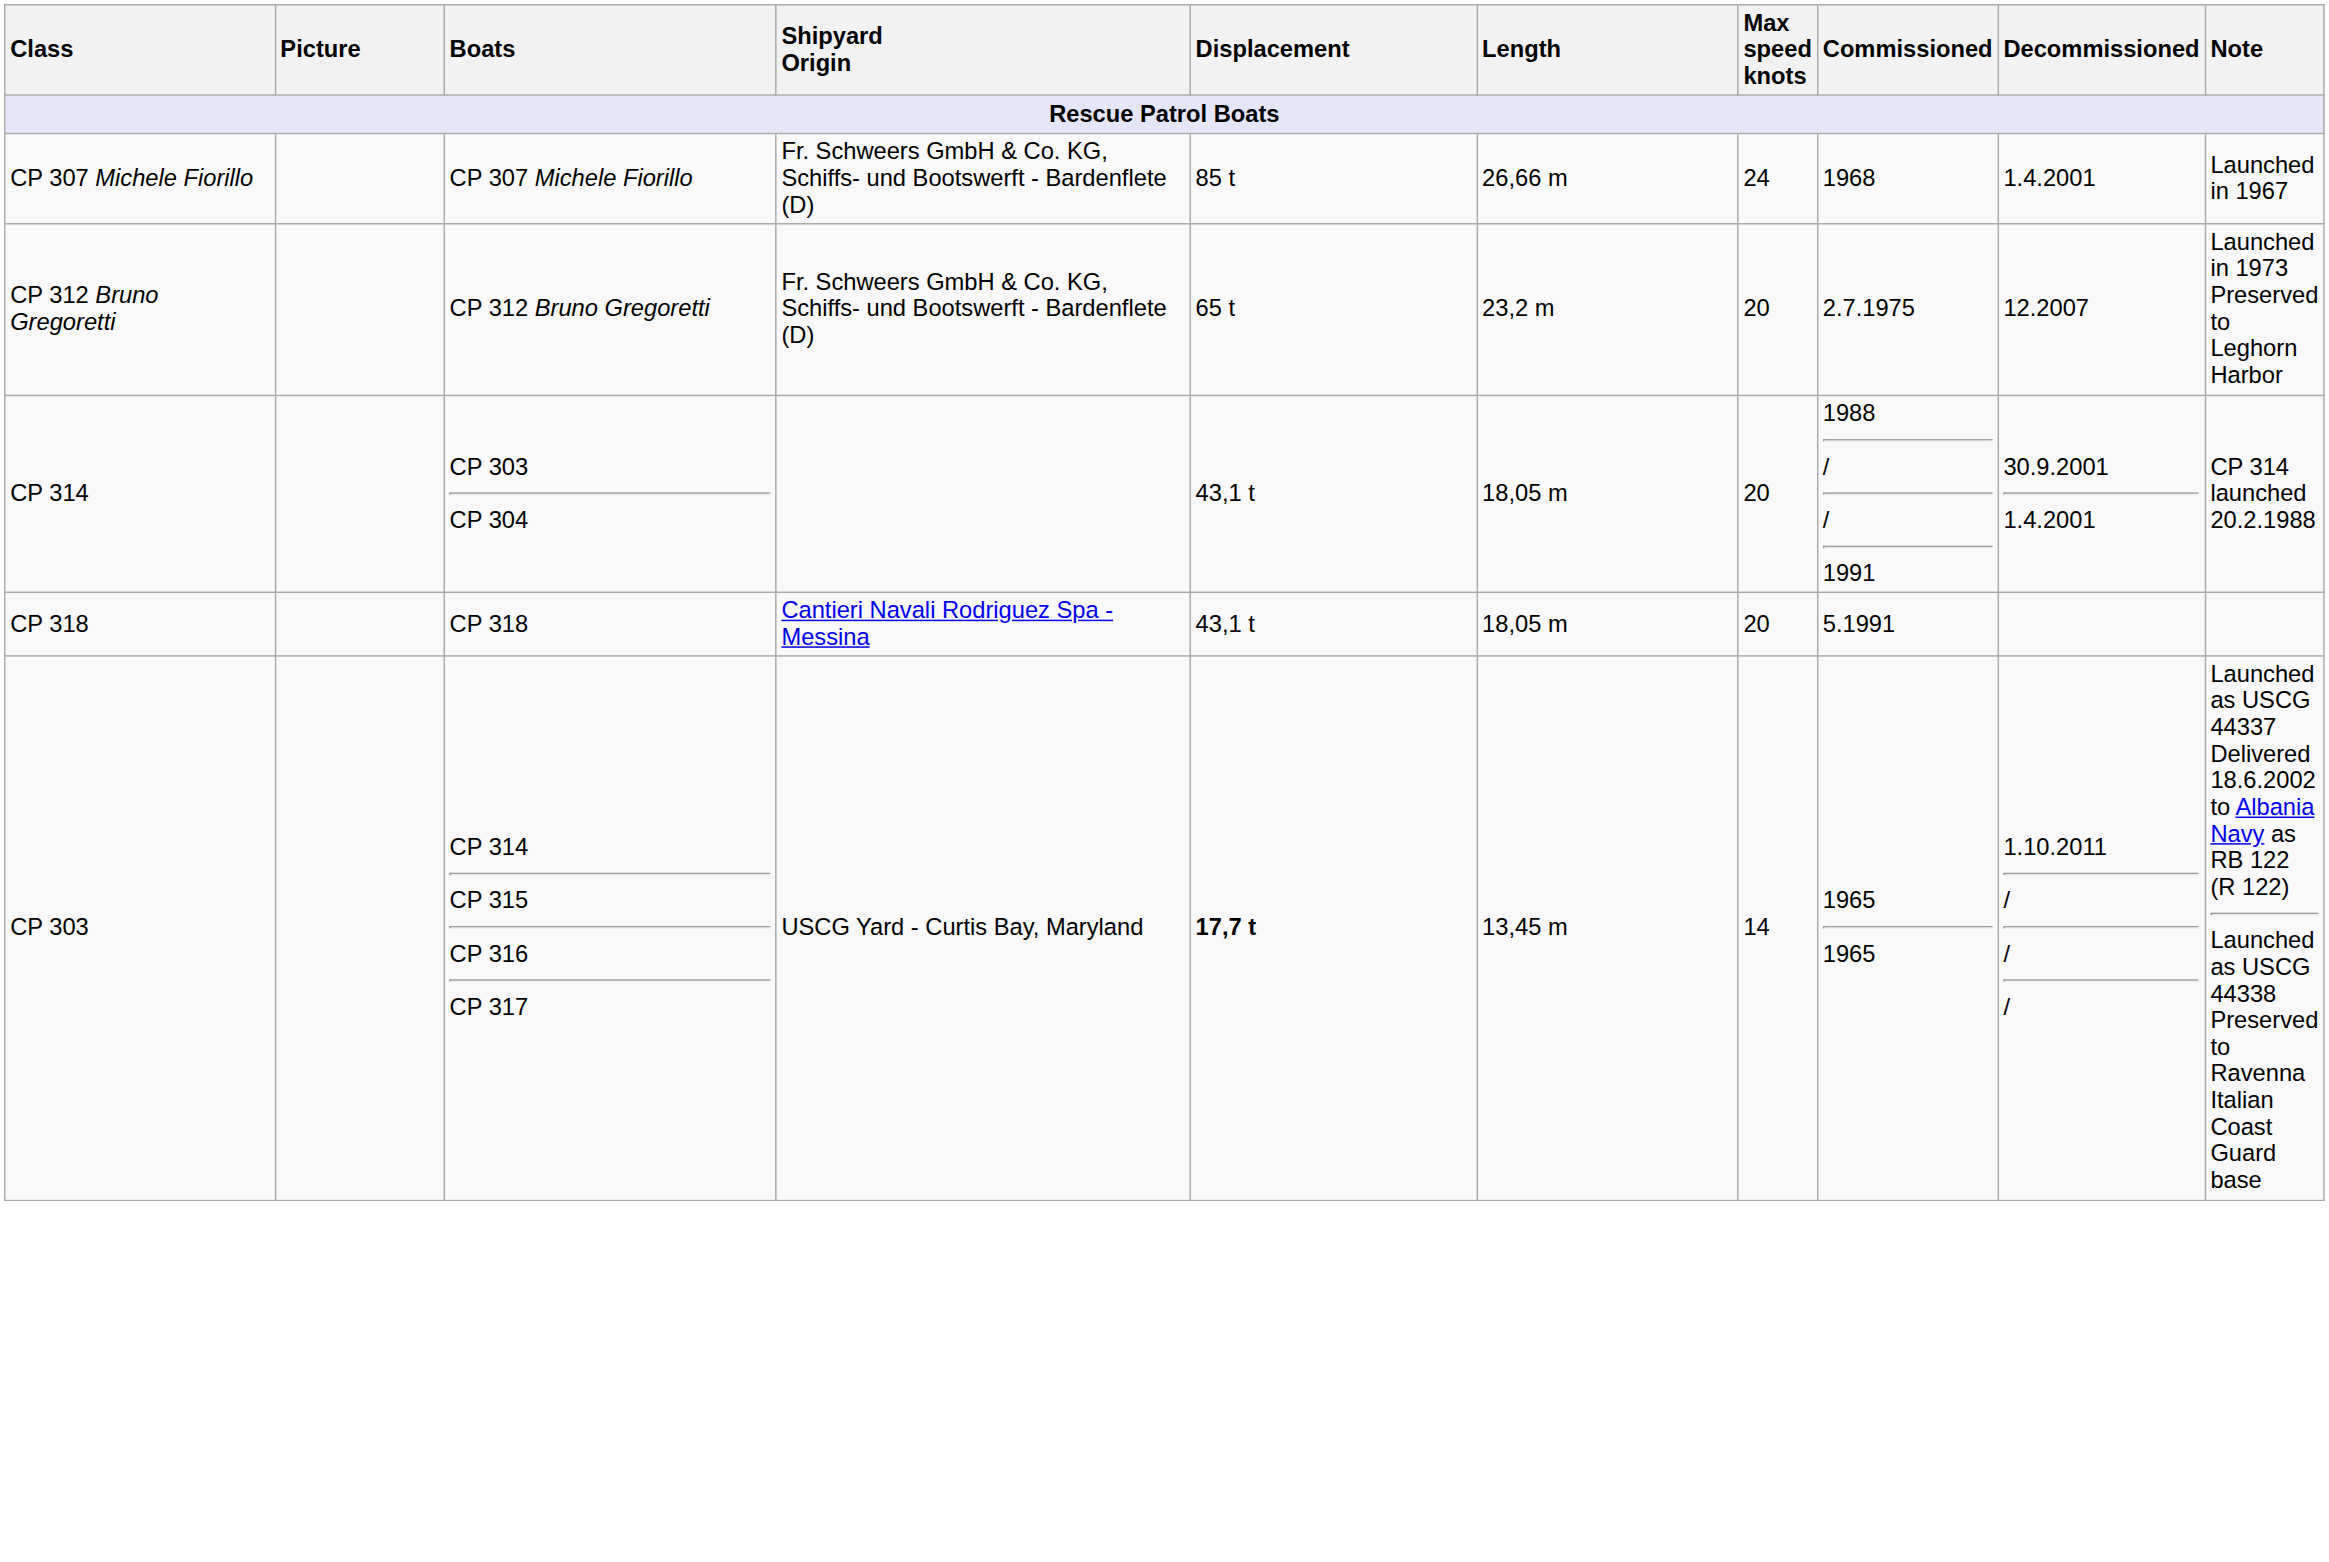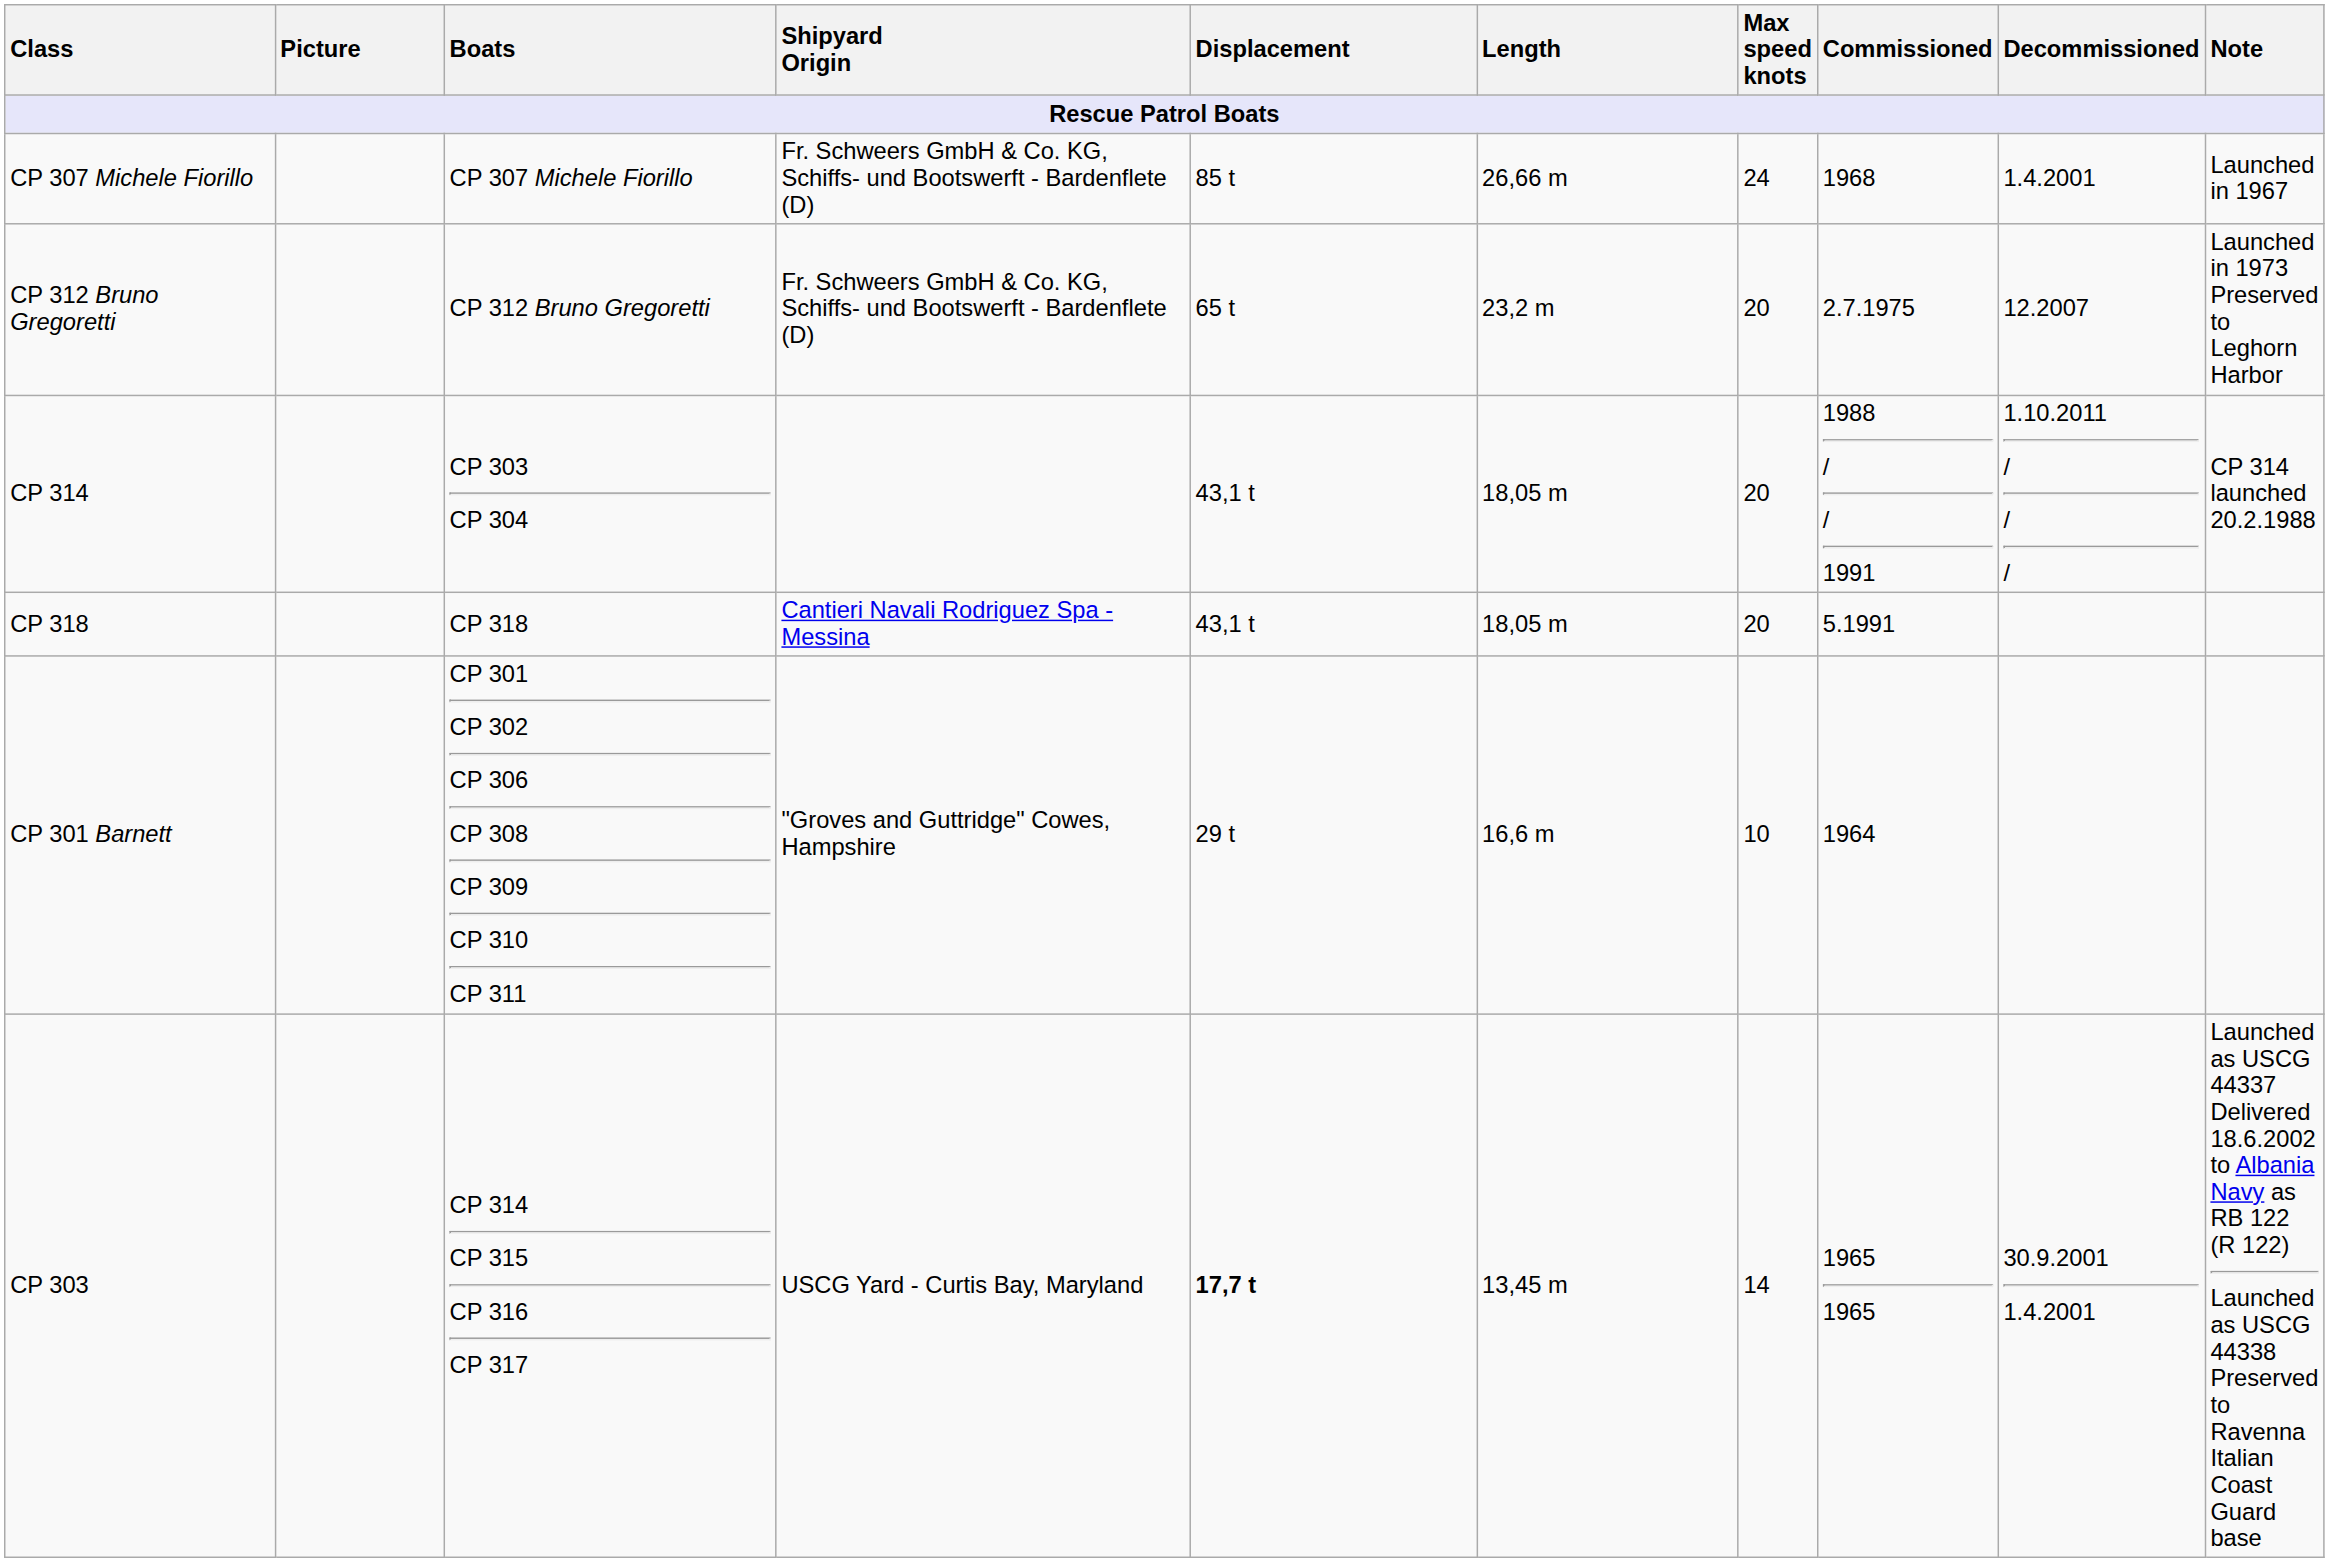CP 314 | Decommissioned: 30.9.2001 1.4.2001 -> 1.10.2011 / / /
+ row: CP 301 Barnett | CP 301 CP 302 CP 306 CP 308 CP 309 CP 310 CP 311 | "Groves and Guttridge" Cowes, Hampshire | 29 t | 16,6 m | 10 | 1964
CP 303 | Decommissioned: 1.10.2011 / / / -> 30.9.2001 1.4.2001
